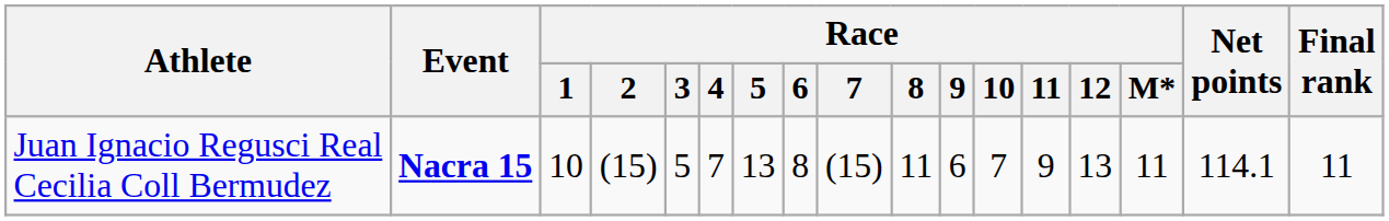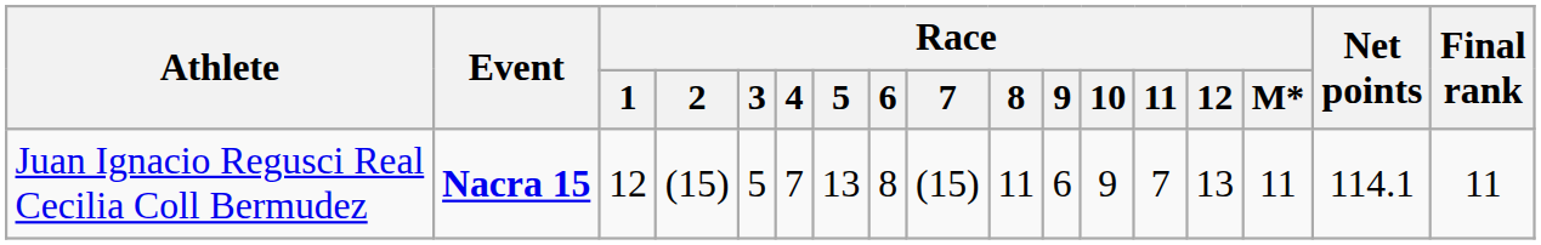Juan Ignacio Regusci Real Cecilia Coll Bermudez | Race / 1: 10 -> 12
Juan Ignacio Regusci Real Cecilia Coll Bermudez | Race / 10: 7 -> 9
Juan Ignacio Regusci Real Cecilia Coll Bermudez | Race / 11: 9 -> 7
